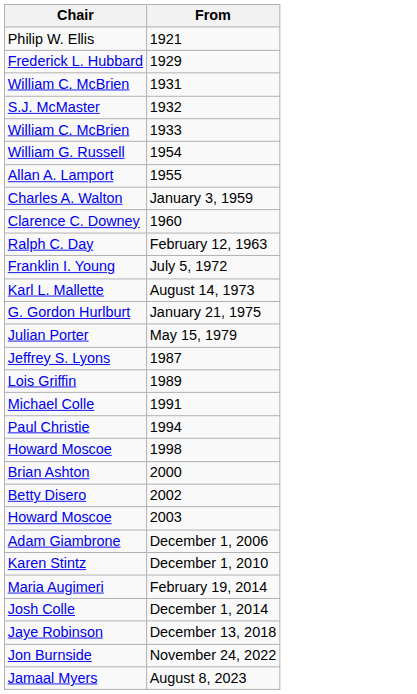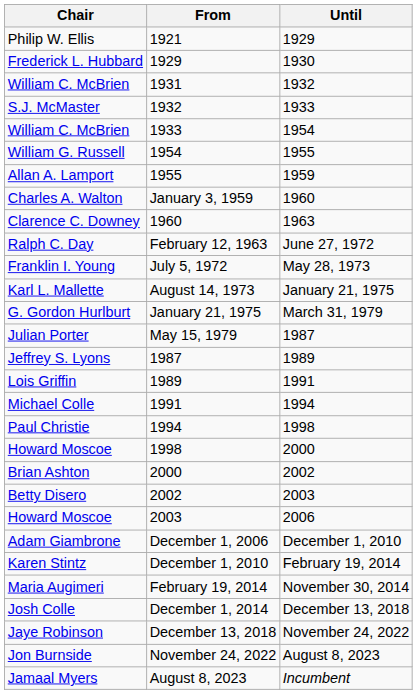+ column: Until | 1929 | 1930 | 1932 | 1933 | 1954 | 1955 | 1959 | 1960 | 1963 | June 27, 1972 | May 28, 1973 | January 21, 1975 | March 31, 1979 | 1987 | 1989 | 1991 | 1994 | 1998 | 2000 | 2002 | 2003 | 2006 | December 1, 2010 | February 19, 2014 | November 30, 2014 | December 13, 2018 | November 24, 2022 | August 8, 2023 | Incumbent
